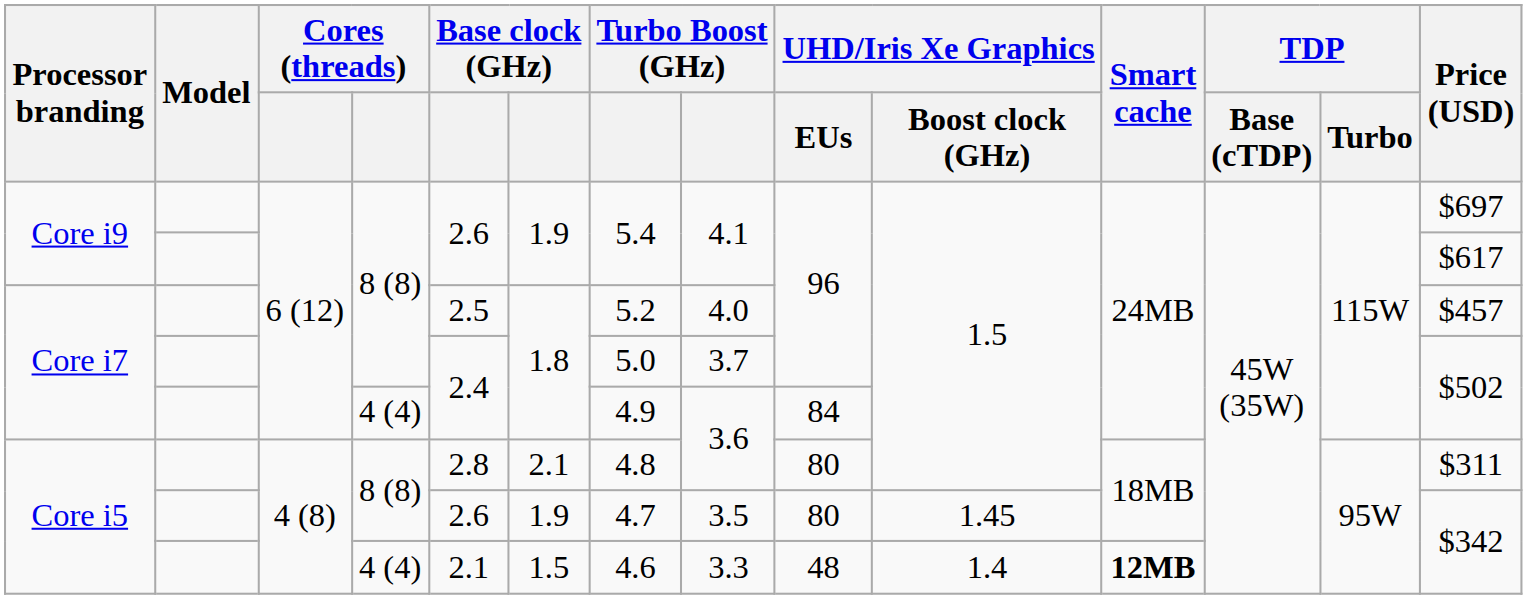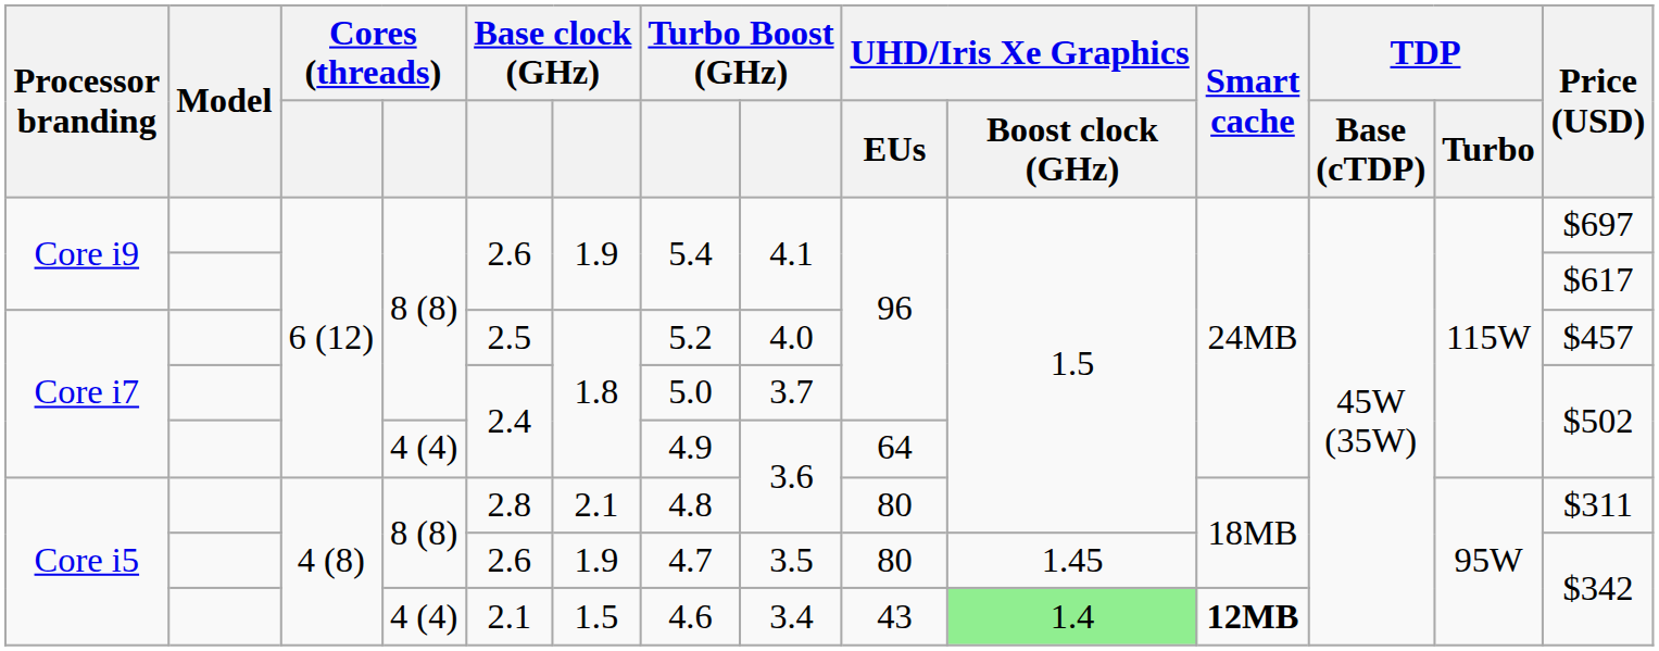Core i7 / 4 (4) | UHD/Iris Xe Graphics / EUs: 84 -> 64
Core i5 / 4 (4) | column 8: 3.3 -> 3.4
Core i5 / 4 (4) | UHD/Iris Xe Graphics / EUs: 48 -> 43
Core i5 / 4 (4) | UHD/Iris Xe Graphics / Boost clock (GHz): no background -> lightgreen background
